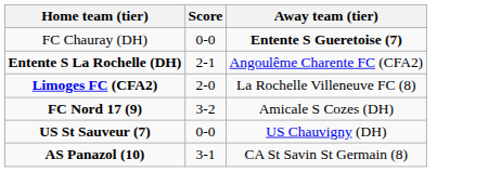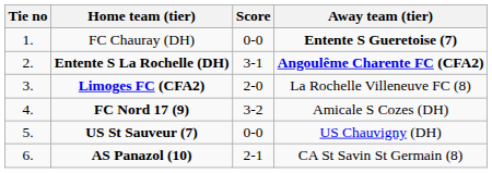+ column: Tie no | 1. | 2. | 3. | 4. | 5. | 6.
Entente S La Rochelle (DH) | Score: 2-1 -> 3-1
Entente S La Rochelle (DH) | Away team (tier): normal -> bold
AS Panazol (10) | Score: 3-1 -> 2-1
